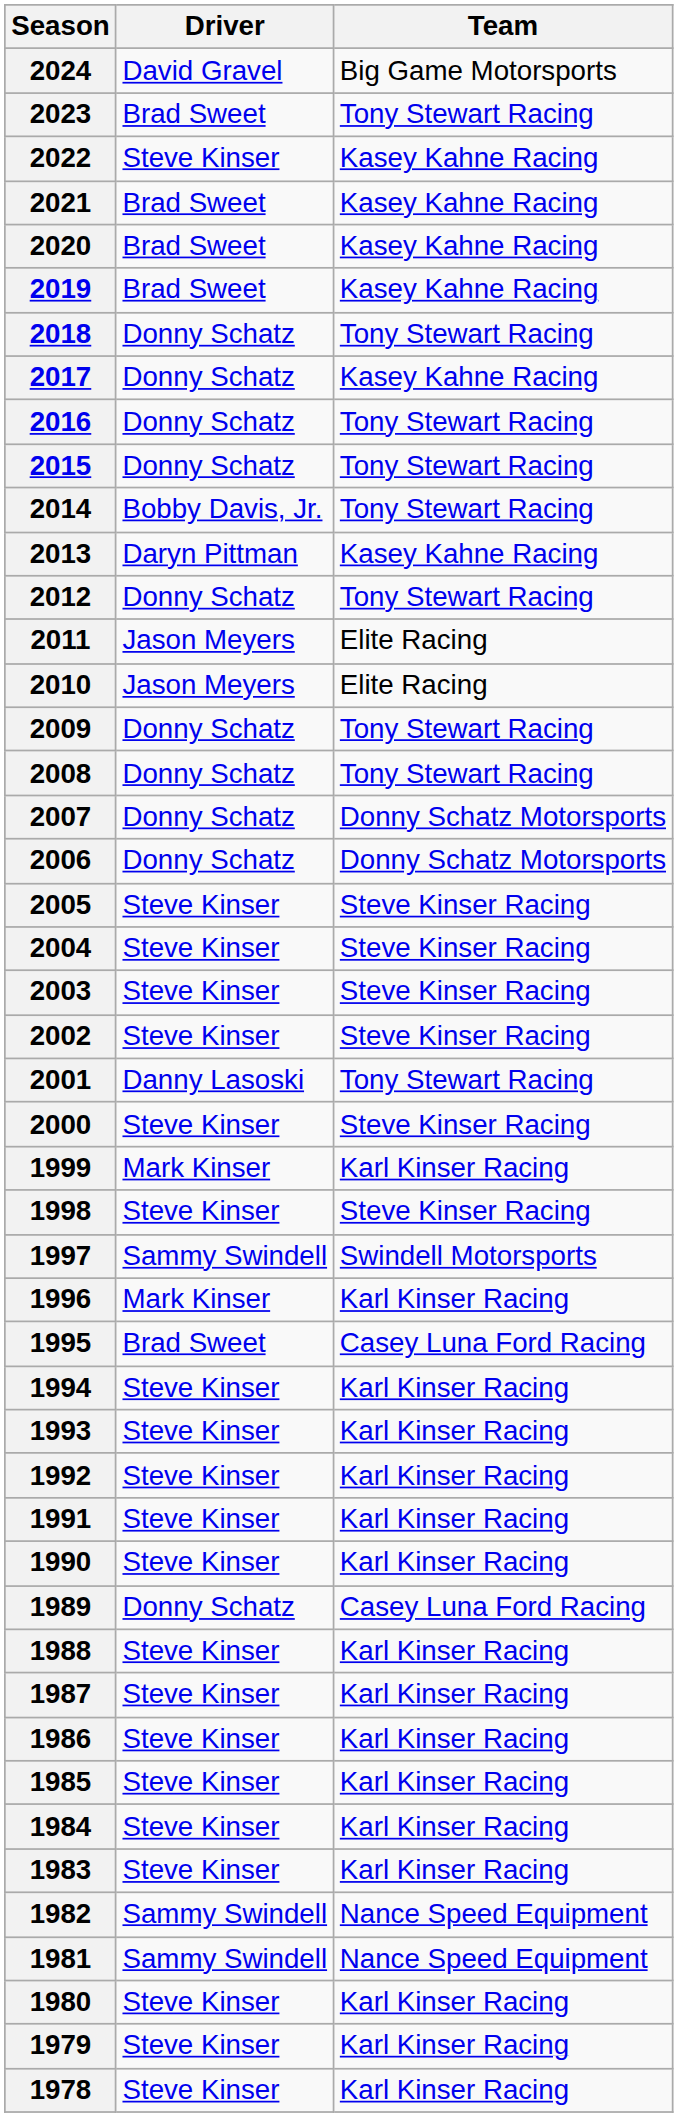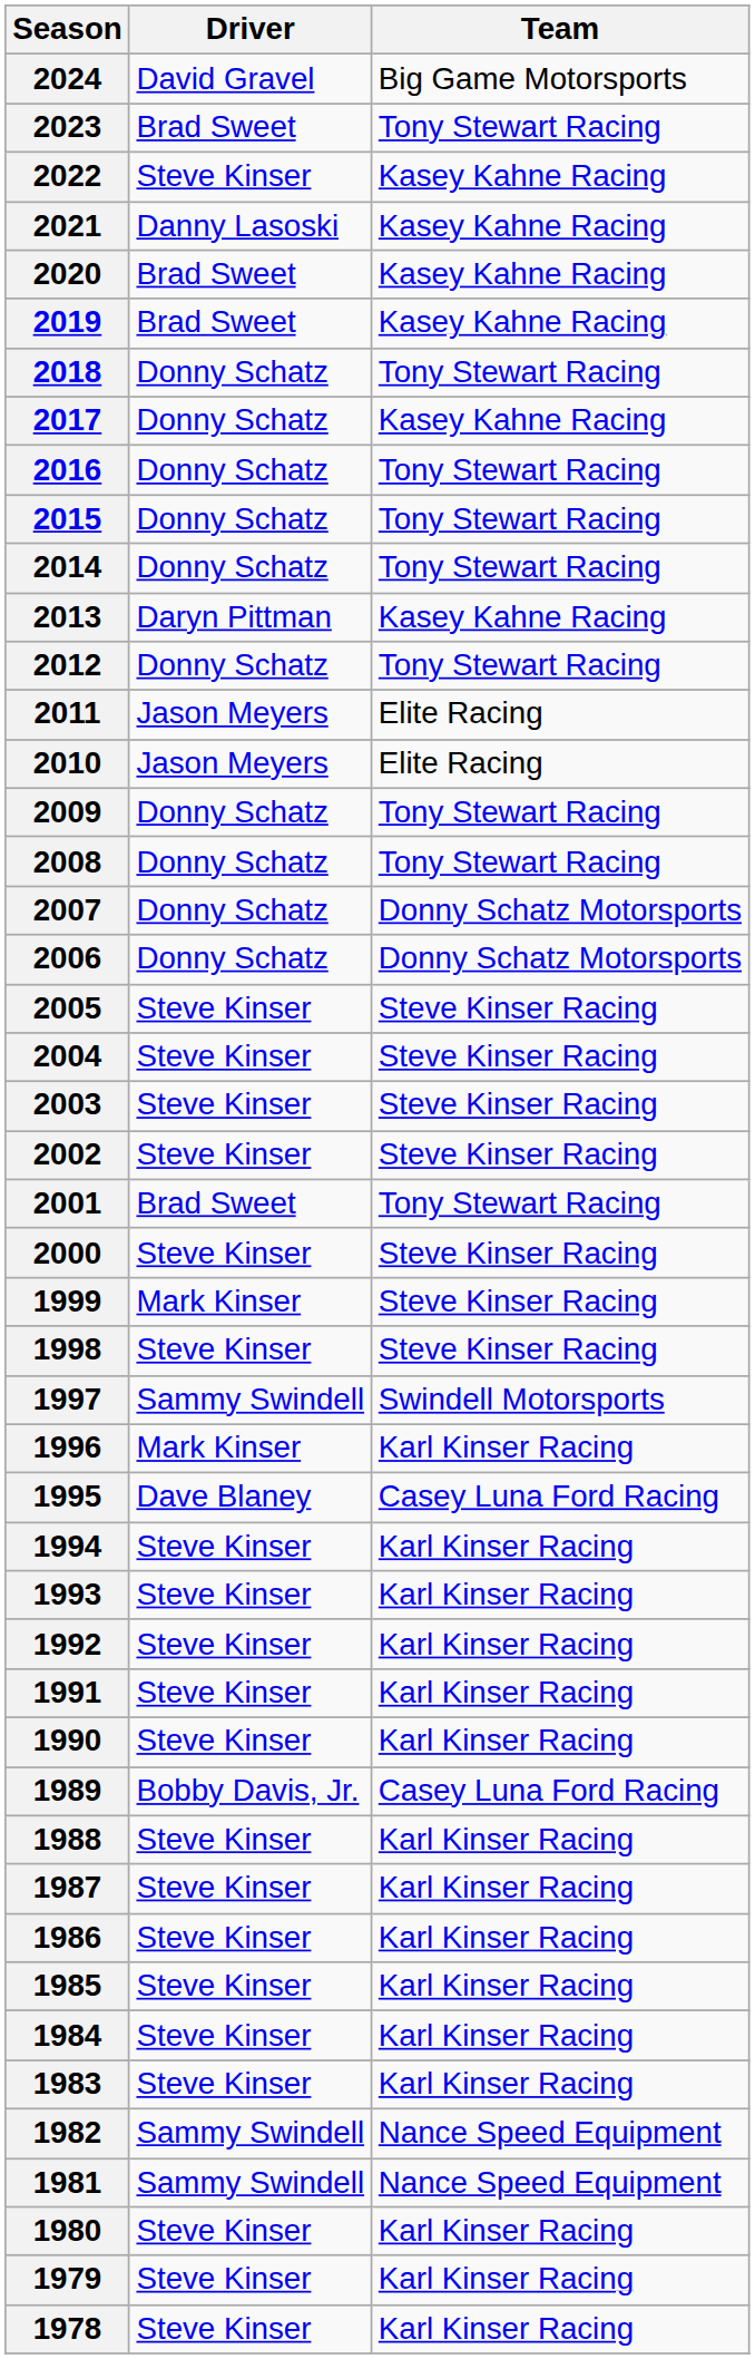2021 | Driver: Brad Sweet -> Danny Lasoski
2014 | Driver: Bobby Davis, Jr. -> Donny Schatz
2001 | Driver: Danny Lasoski -> Brad Sweet
1999 | Team: Karl Kinser Racing -> Steve Kinser Racing
1995 | Driver: Brad Sweet -> Dave Blaney
1989 | Driver: Donny Schatz -> Bobby Davis, Jr.
